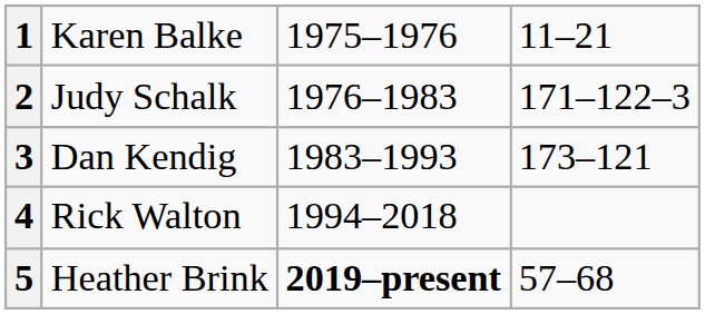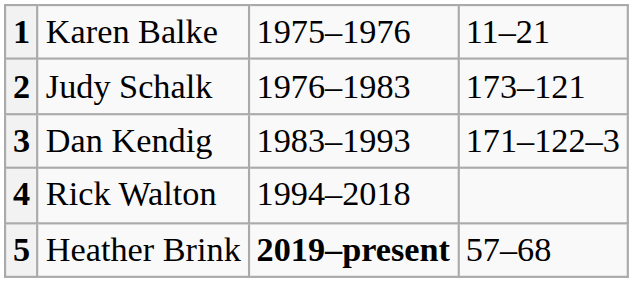2 | column 4: 171–122–3 -> 173–121
3 | column 4: 173–121 -> 171–122–3
